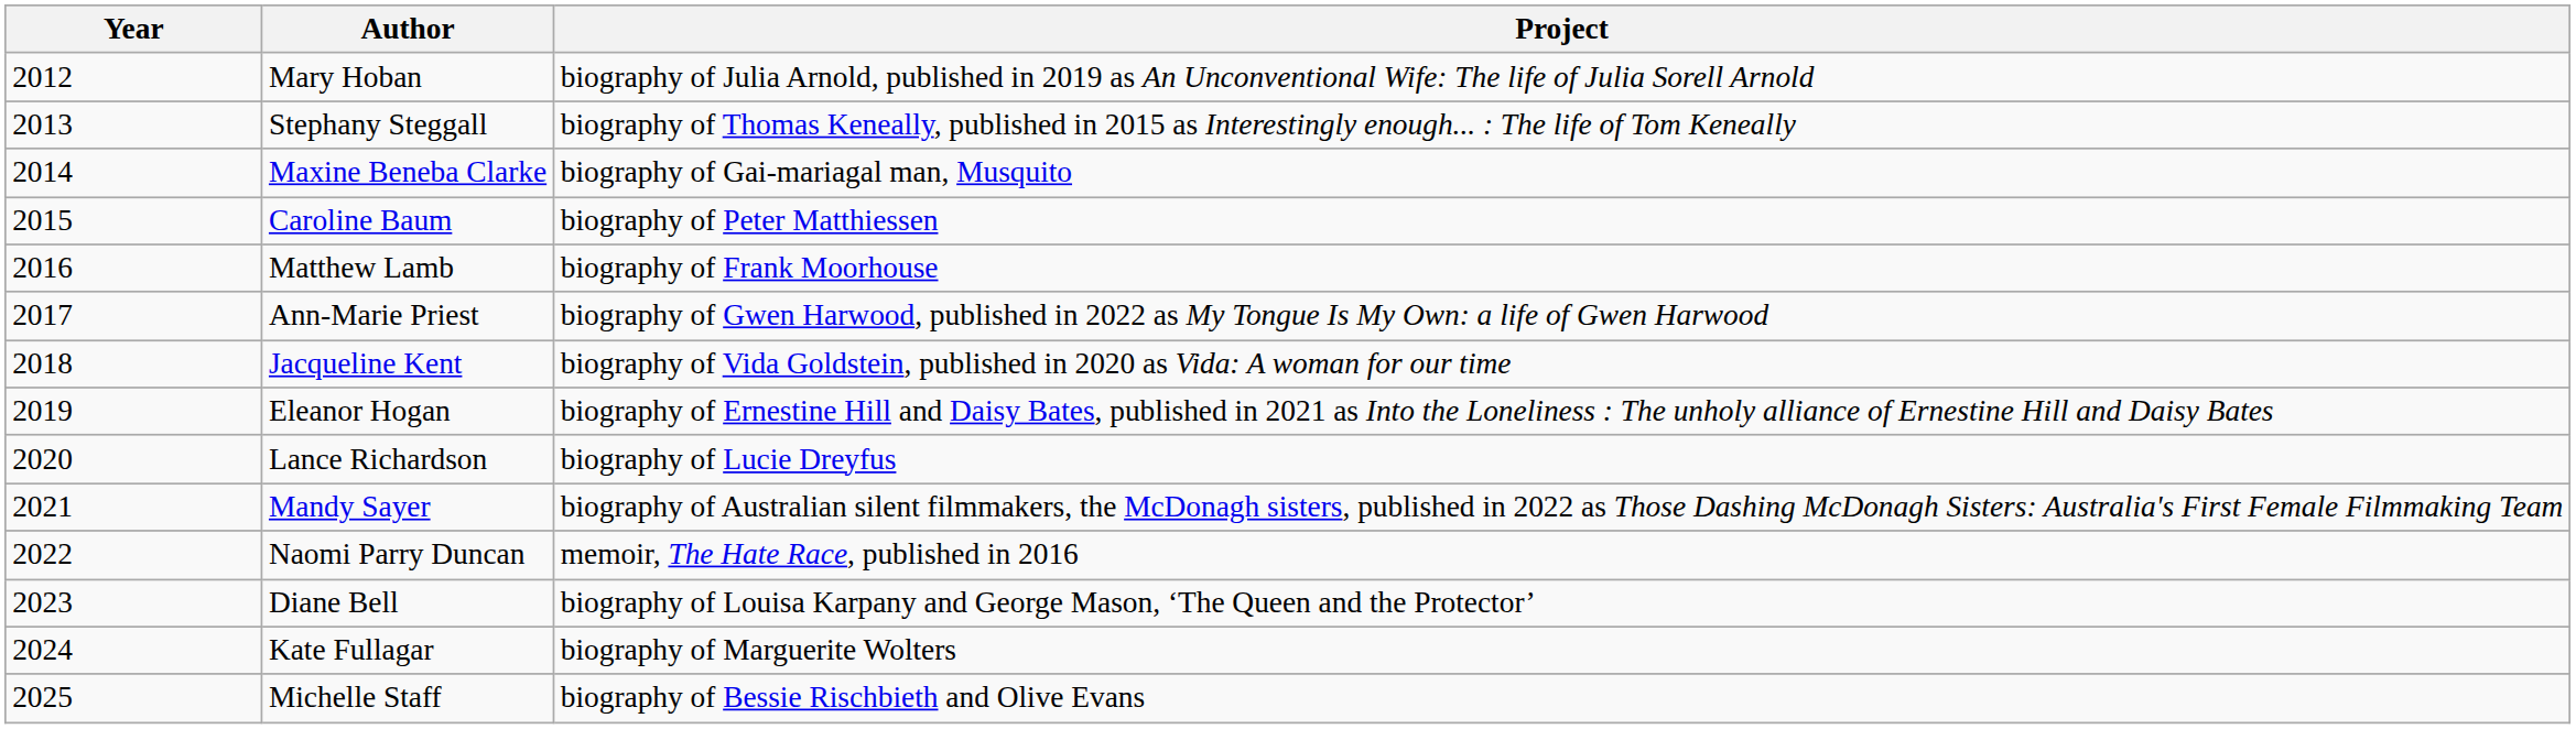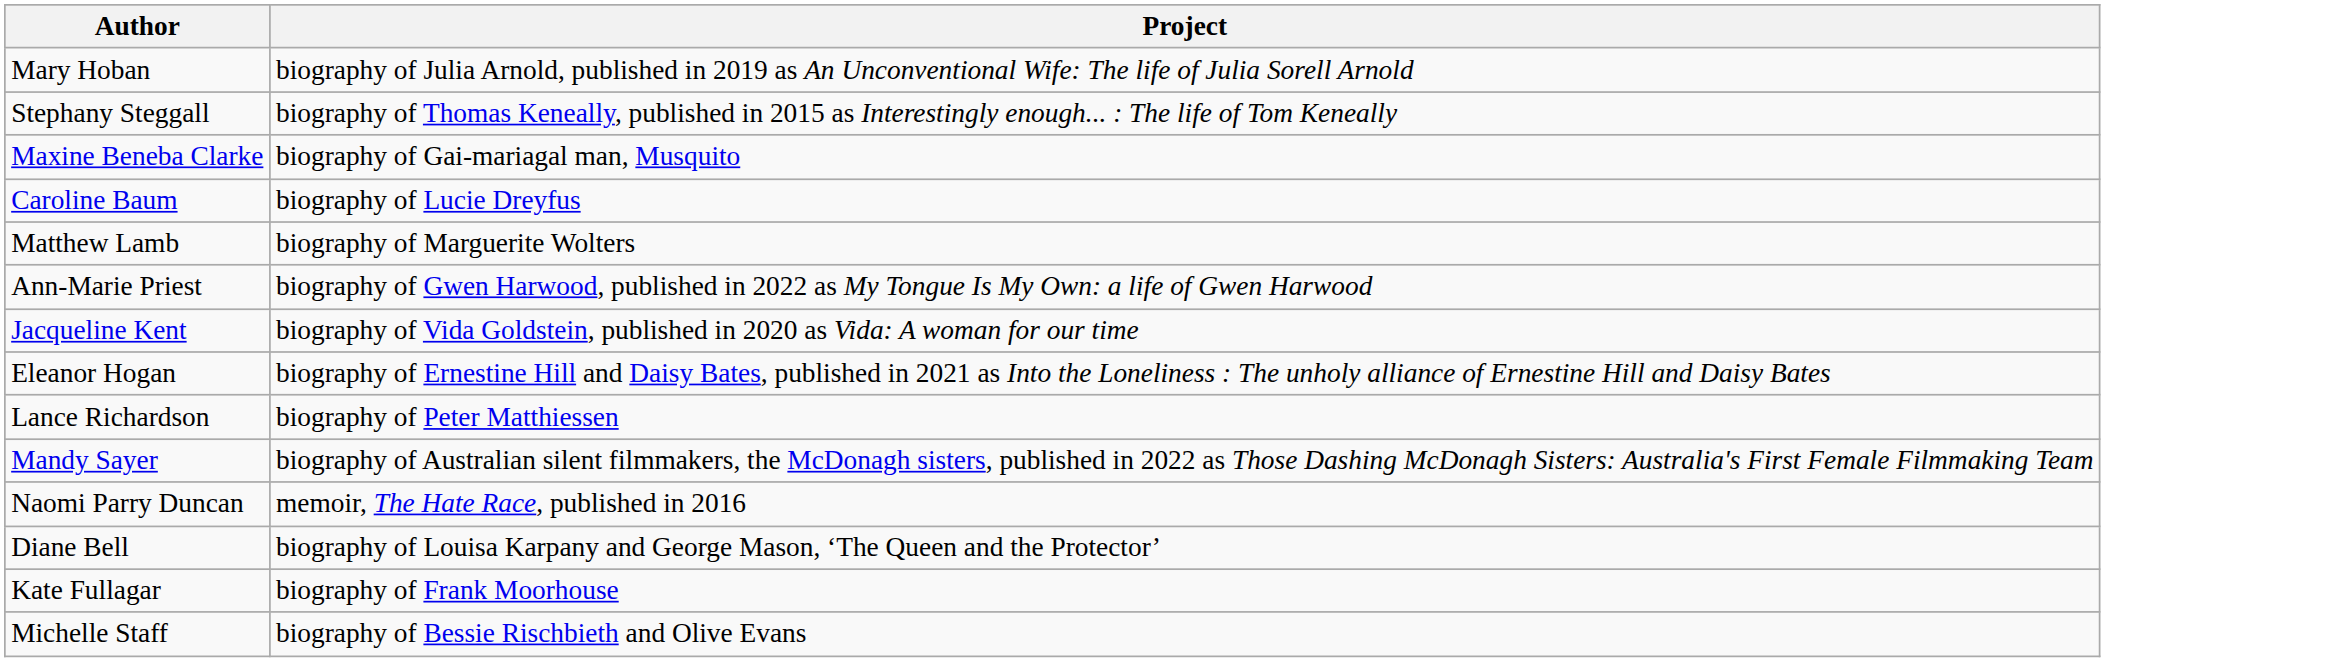- column: Year | 2012 | 2013 | 2014 | 2015 | 2016 | 2017 | 2018 | 2019 | 2020 | 2021 | 2022 | 2023 | 2024 | 2025
Caroline Baum | Project: biography of Peter Matthiessen -> biography of Lucie Dreyfus
Matthew Lamb | Project: biography of Frank Moorhouse -> biography of Marguerite Wolters
Lance Richardson | Project: biography of Lucie Dreyfus -> biography of Peter Matthiessen
Kate Fullagar | Project: biography of Marguerite Wolters -> biography of Frank Moorhouse
